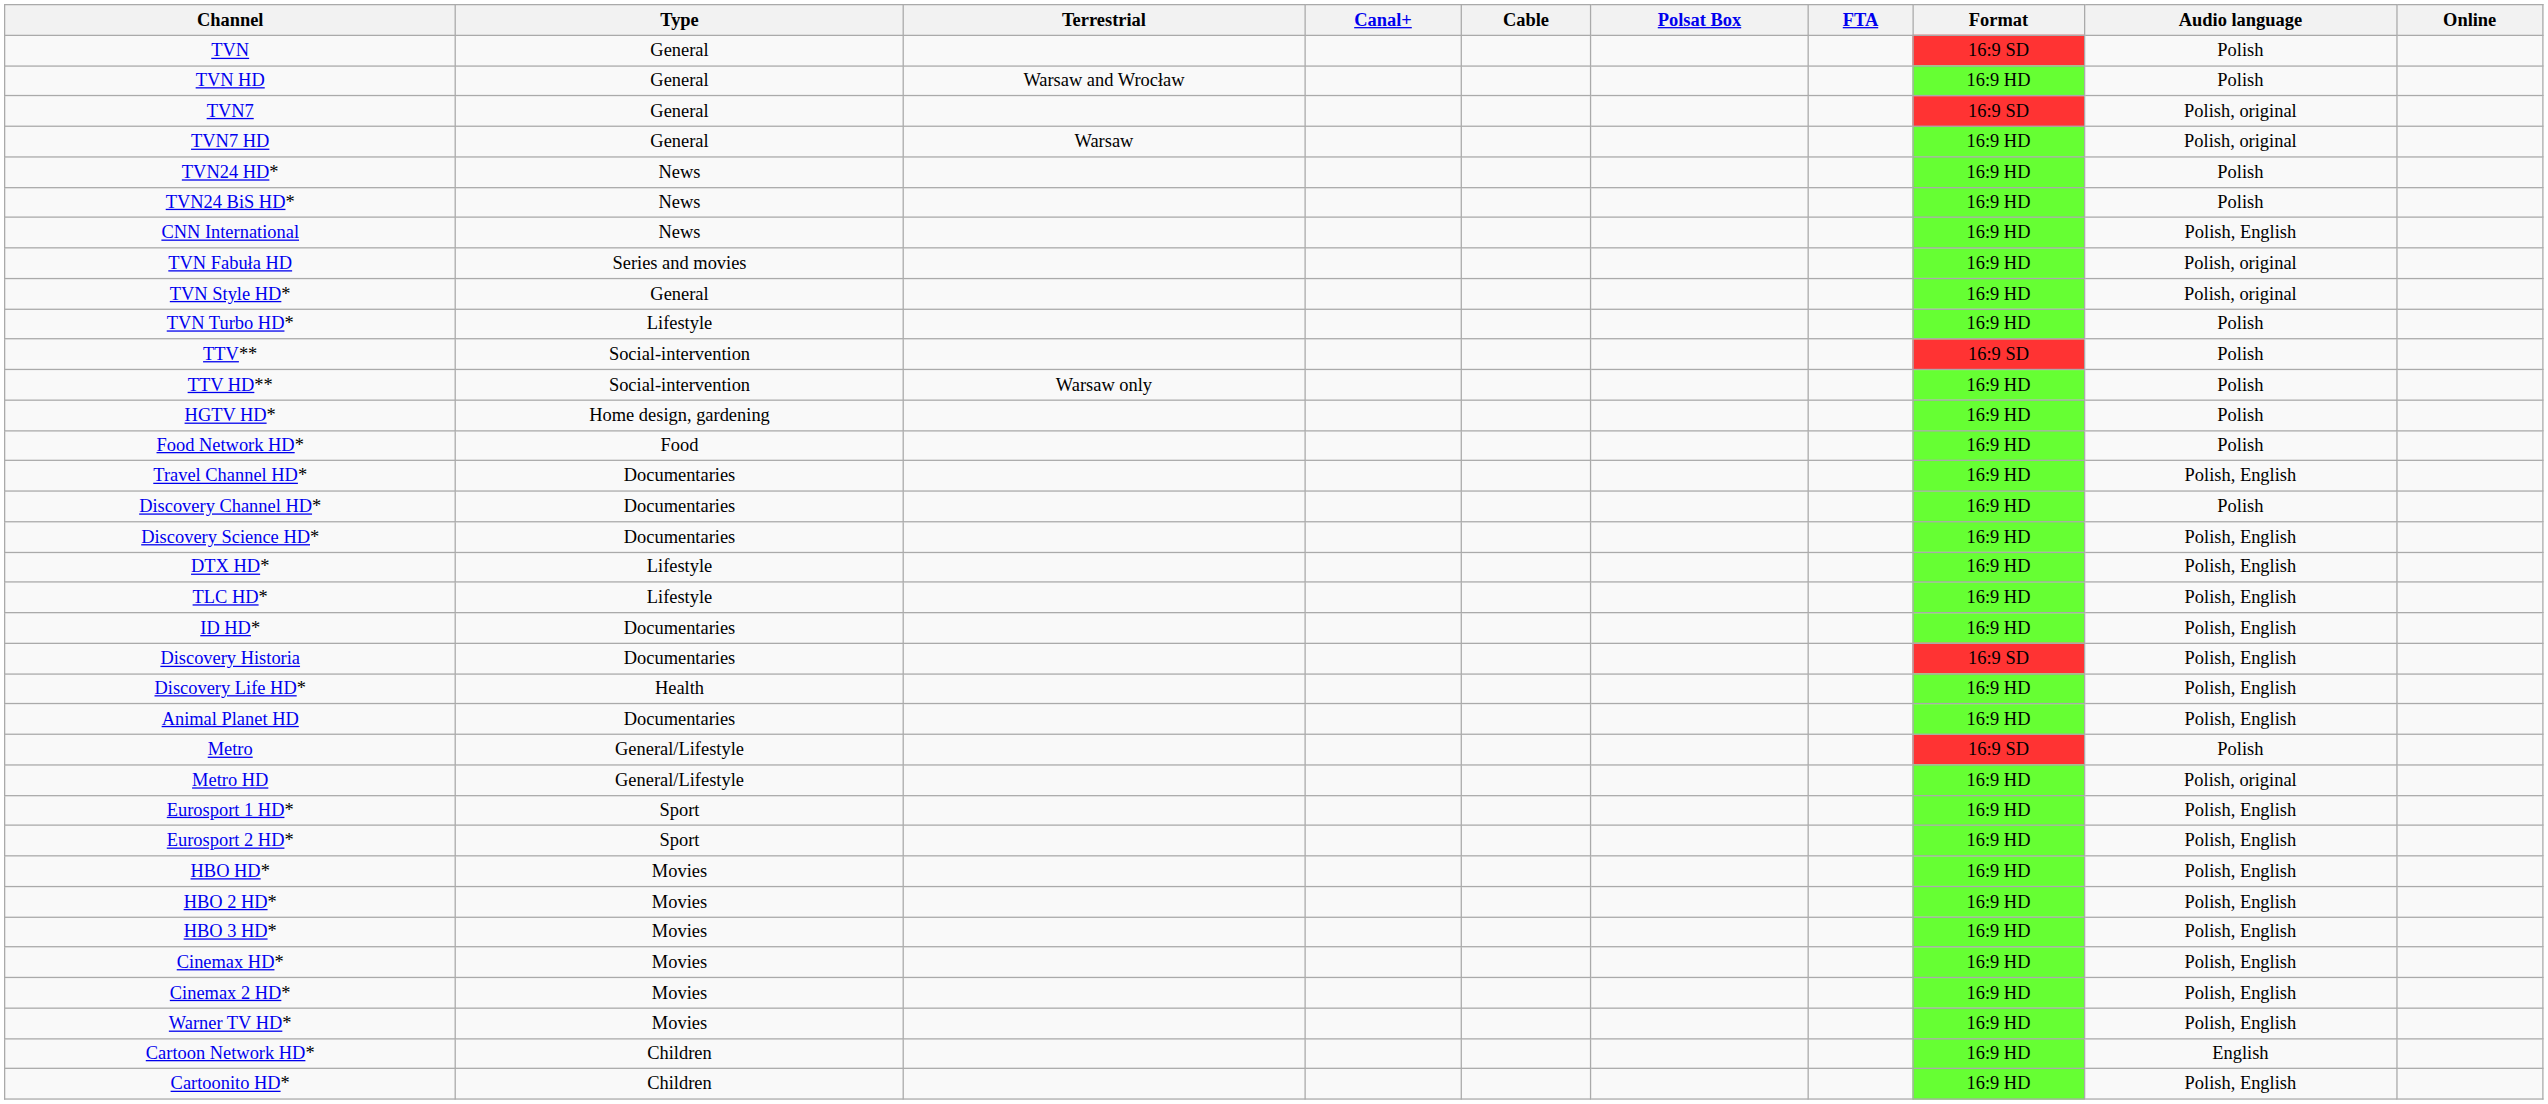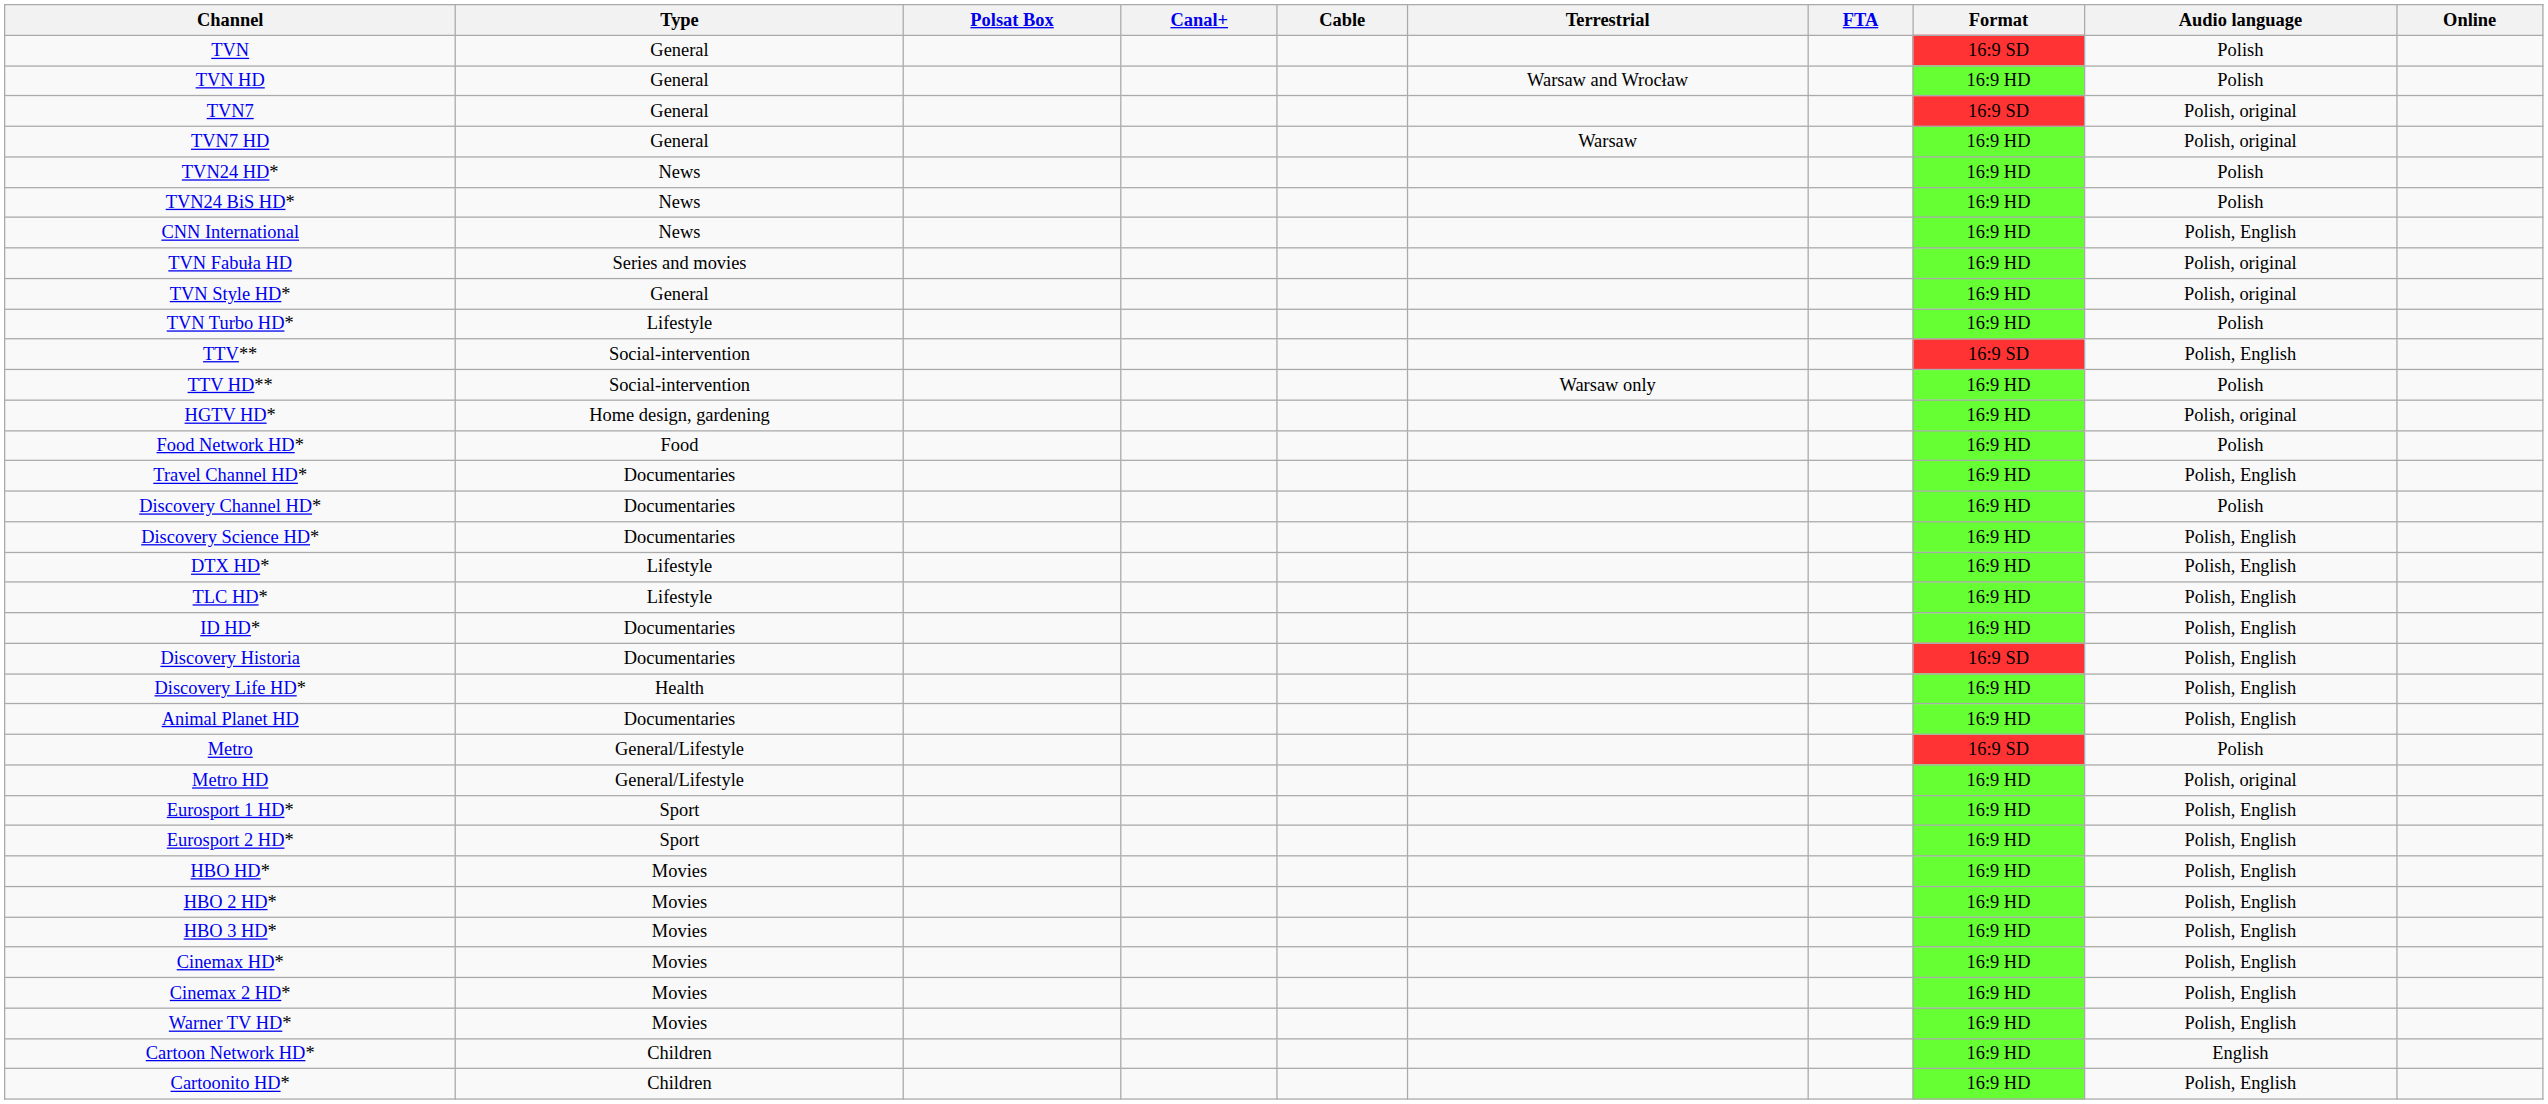columns swapped: Polsat Box <-> Terrestrial
TTV** | Audio language: Polish -> Polish, English
HGTV HD* | Audio language: Polish -> Polish, original
